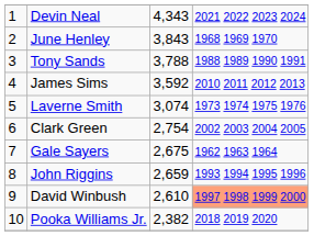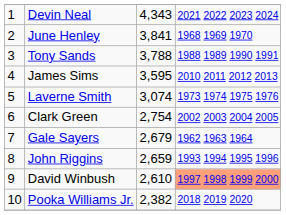June Henley | column 3: 3,843 -> 3,841
James Sims | column 3: 3,592 -> 3,595
Gale Sayers | column 3: 2,675 -> 2,679
